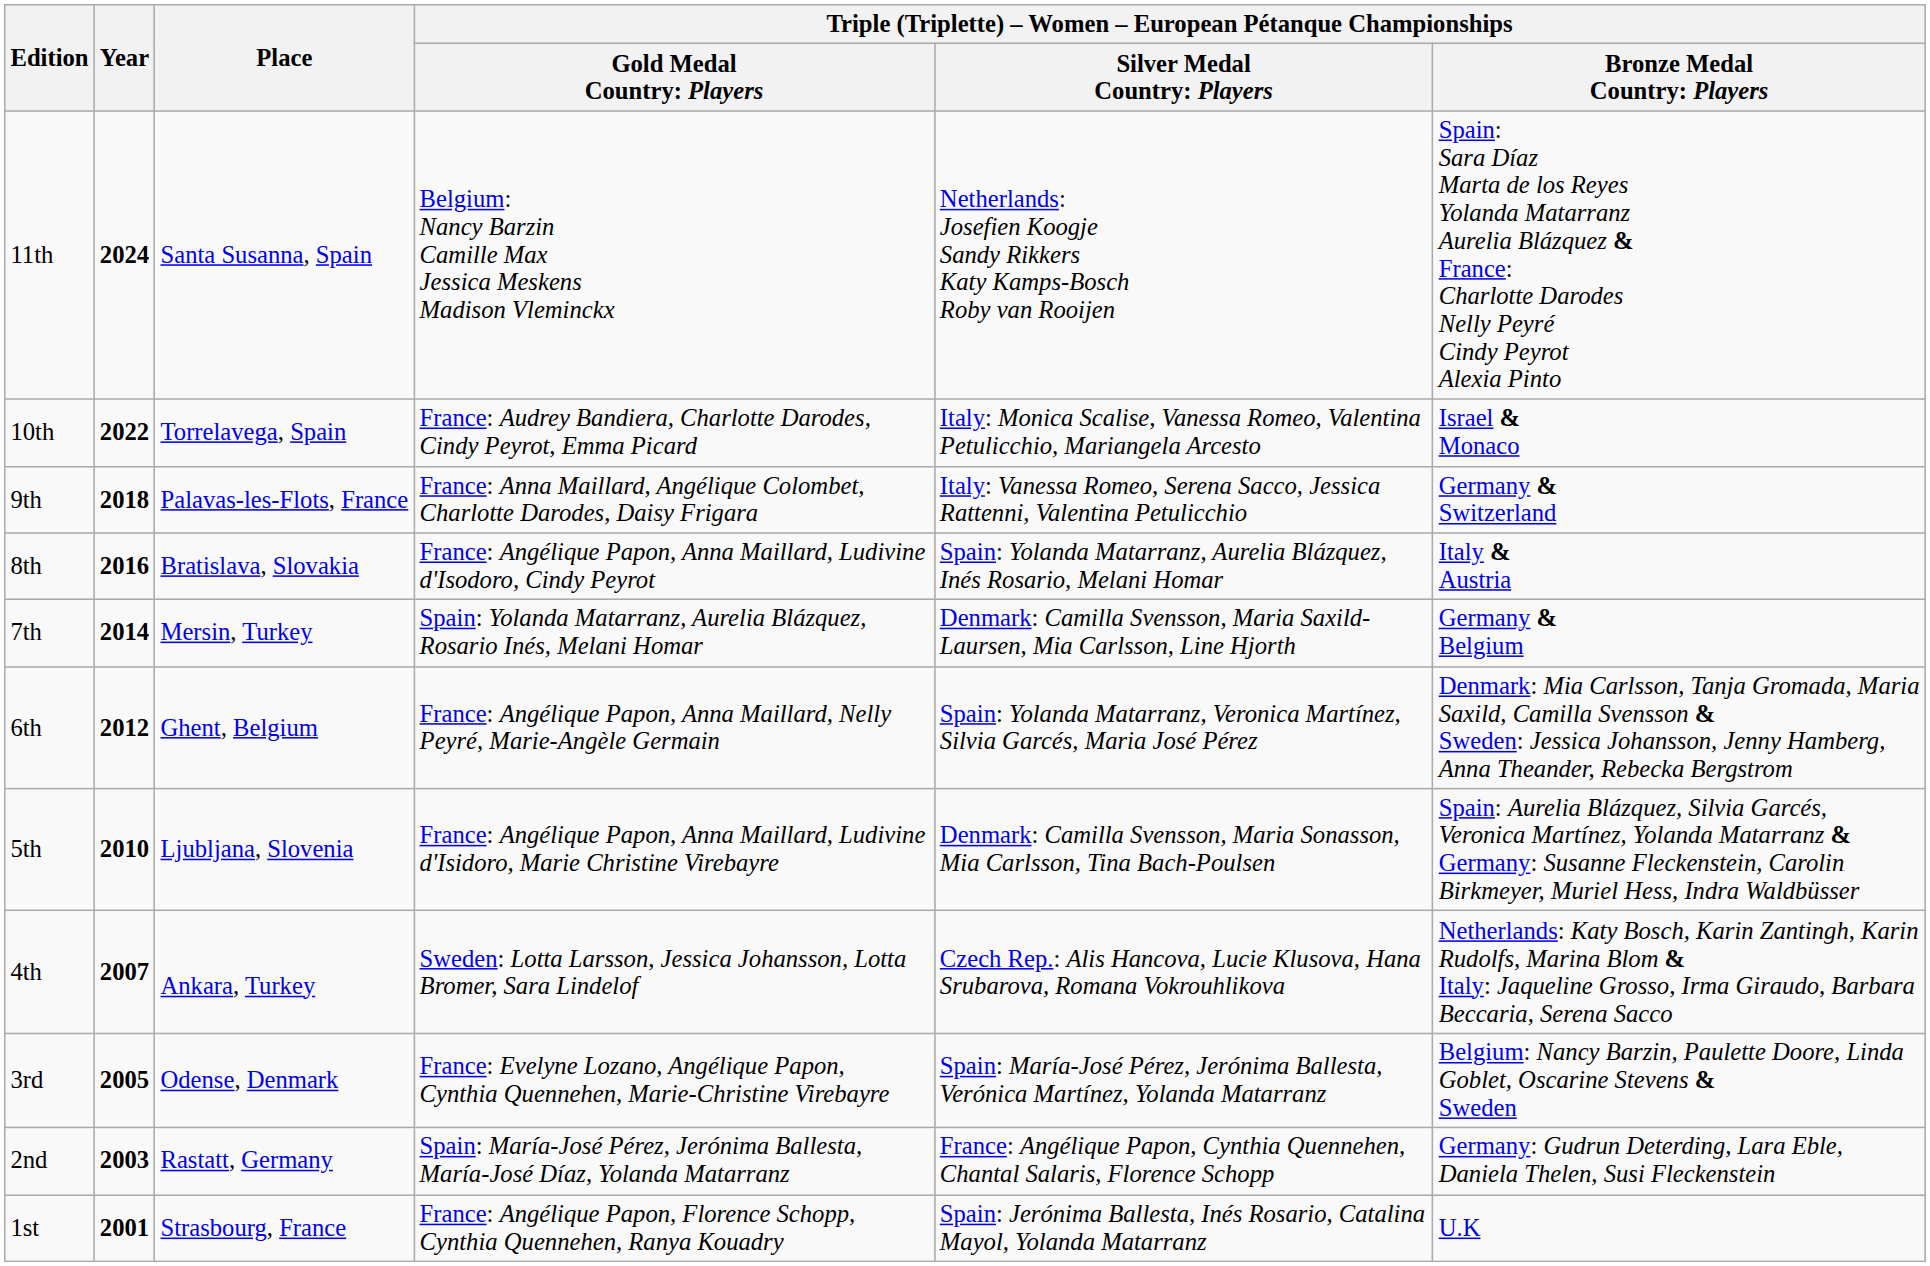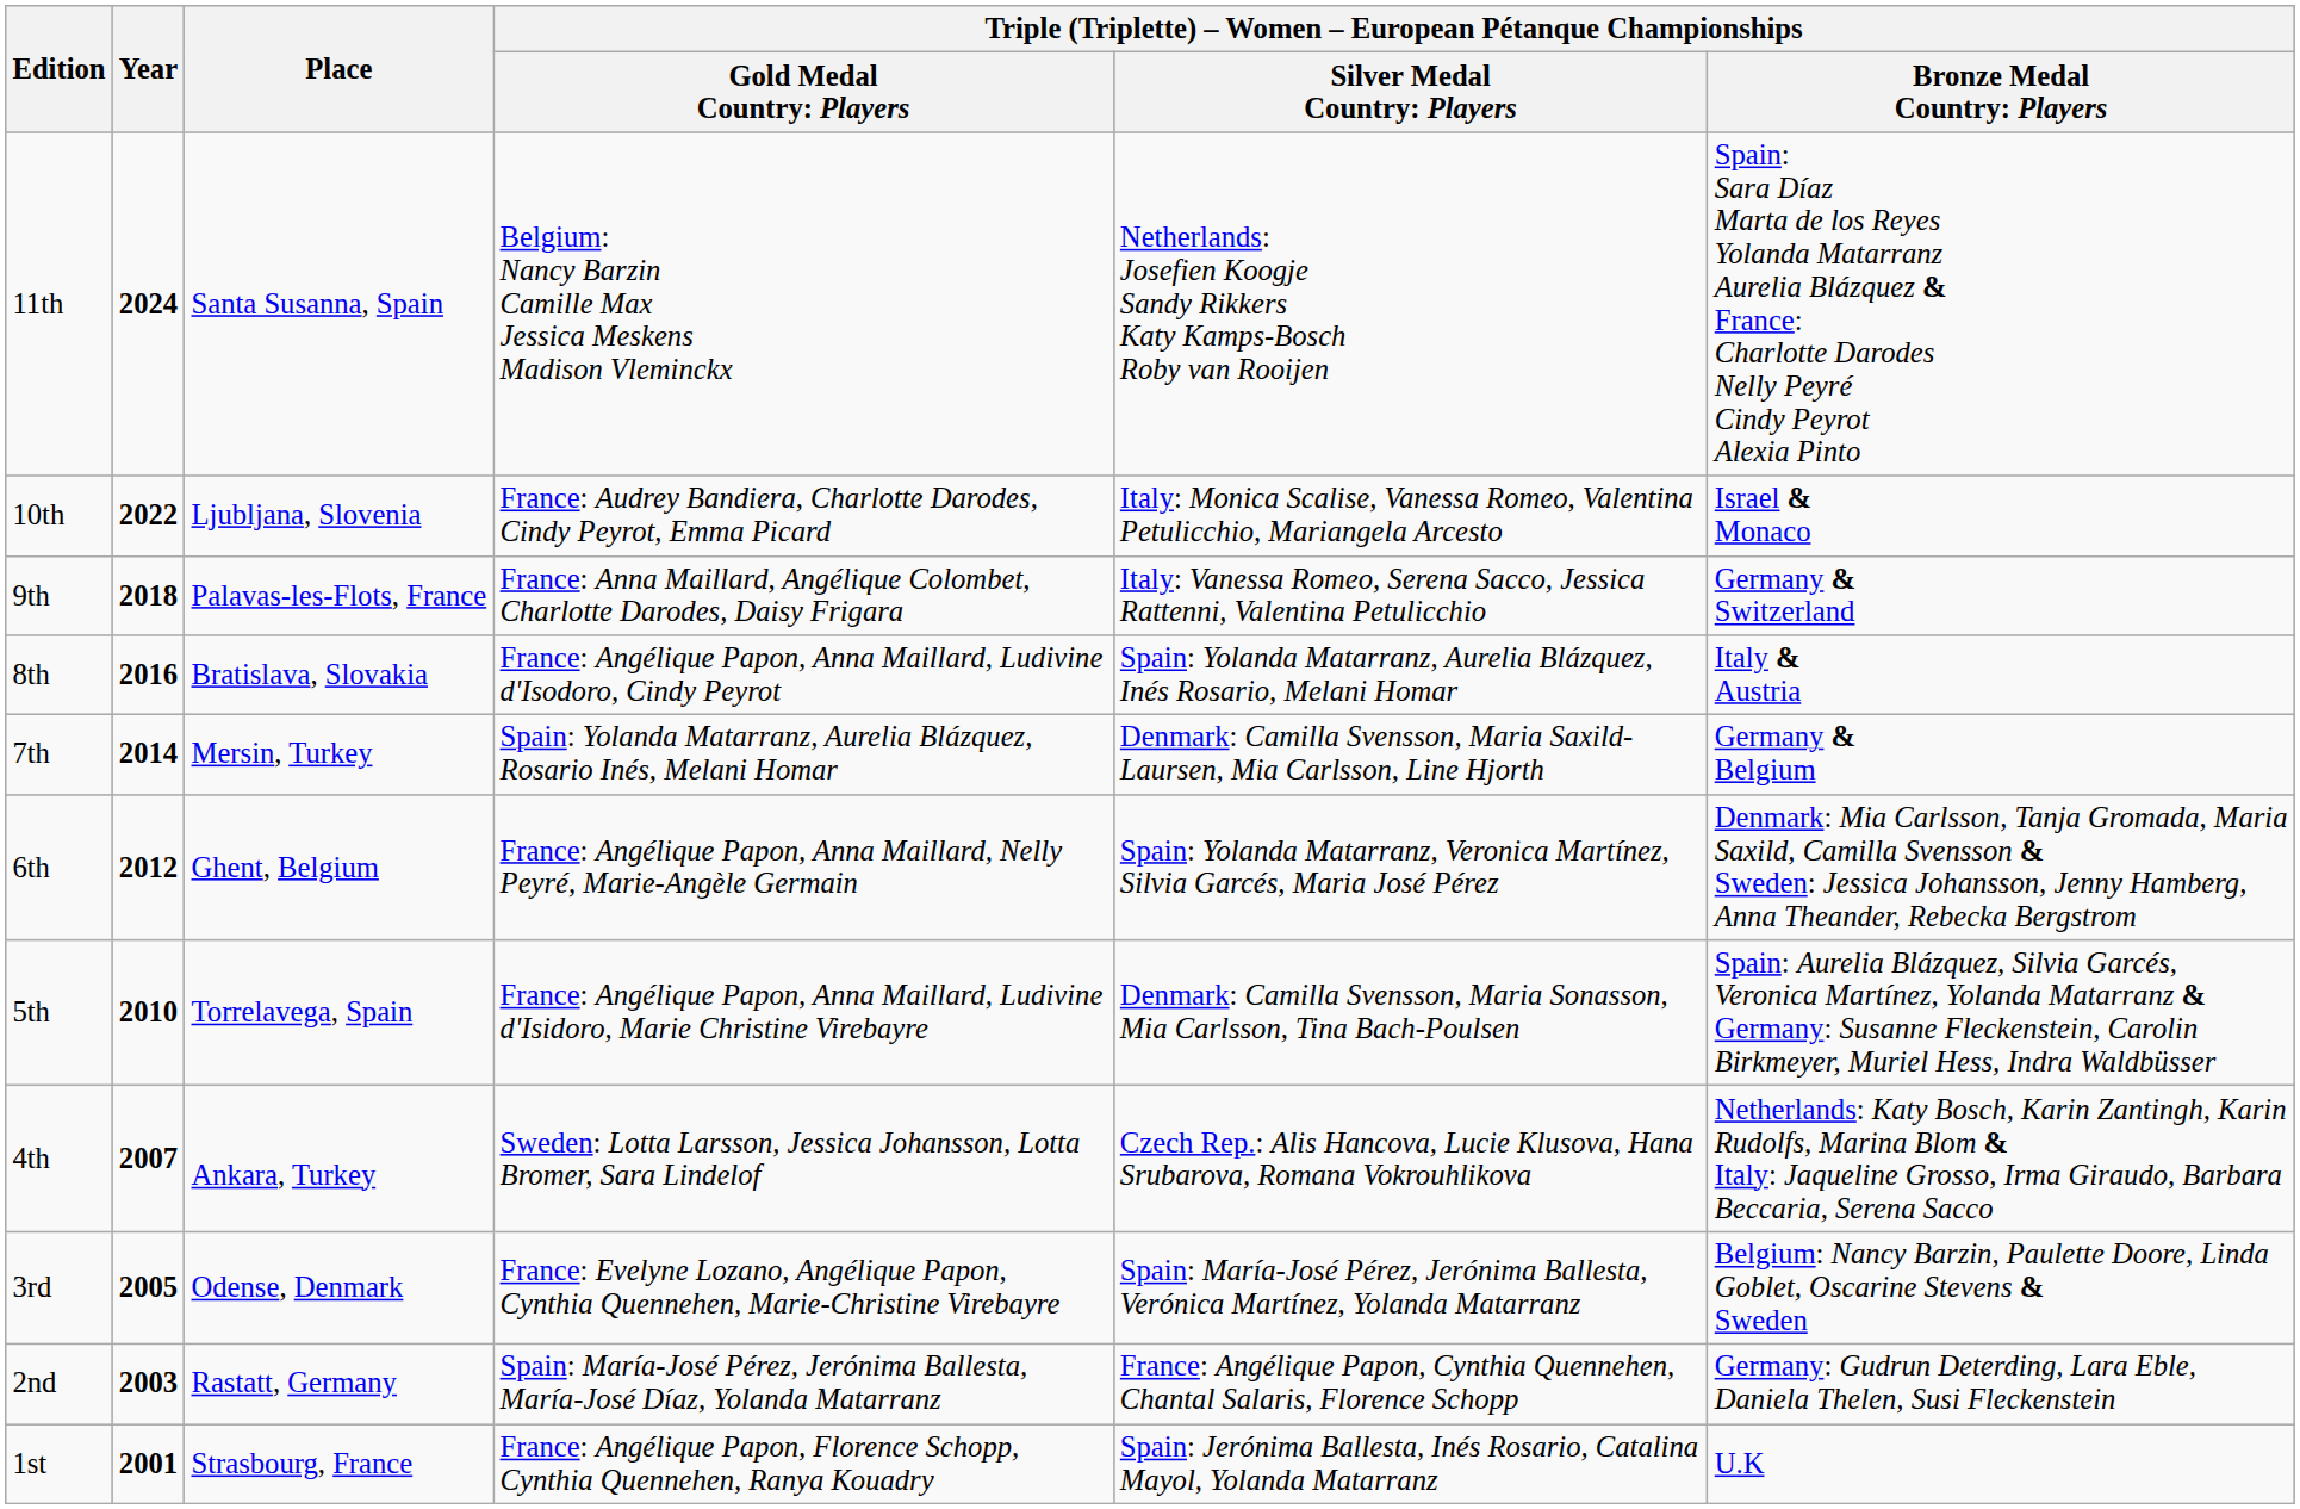10th | Place: Torrelavega, Spain -> Ljubljana, Slovenia
5th | Place: Ljubljana, Slovenia -> Torrelavega, Spain
